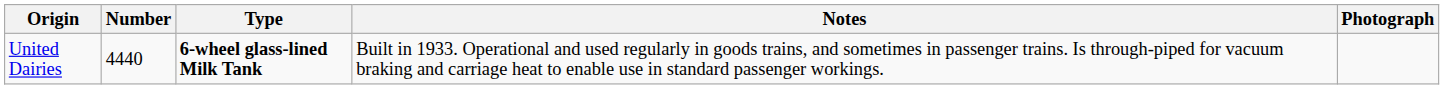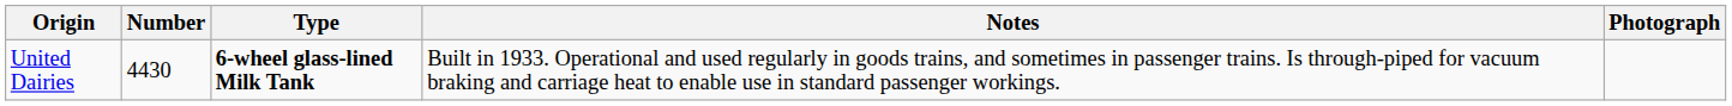United Dairies | Number: 4440 -> 4430
